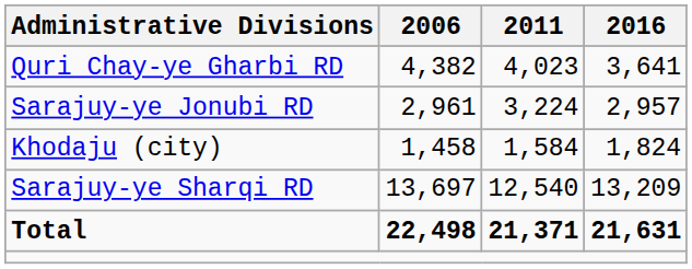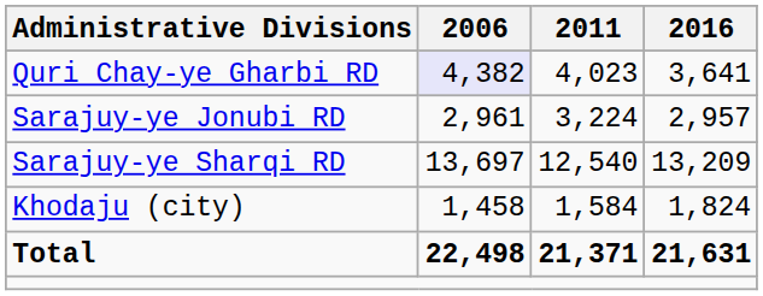Quri Chay-ye Gharbi RD | 2006: no background -> lavender background
rows swapped: Sarajuy-ye Sharqi RD <-> Khodaju (city)
